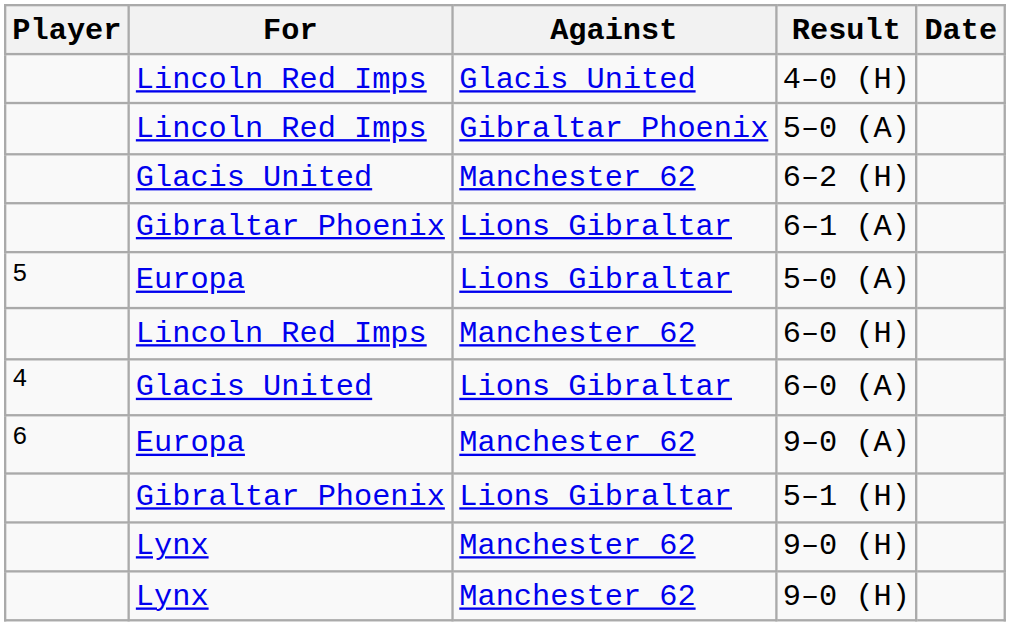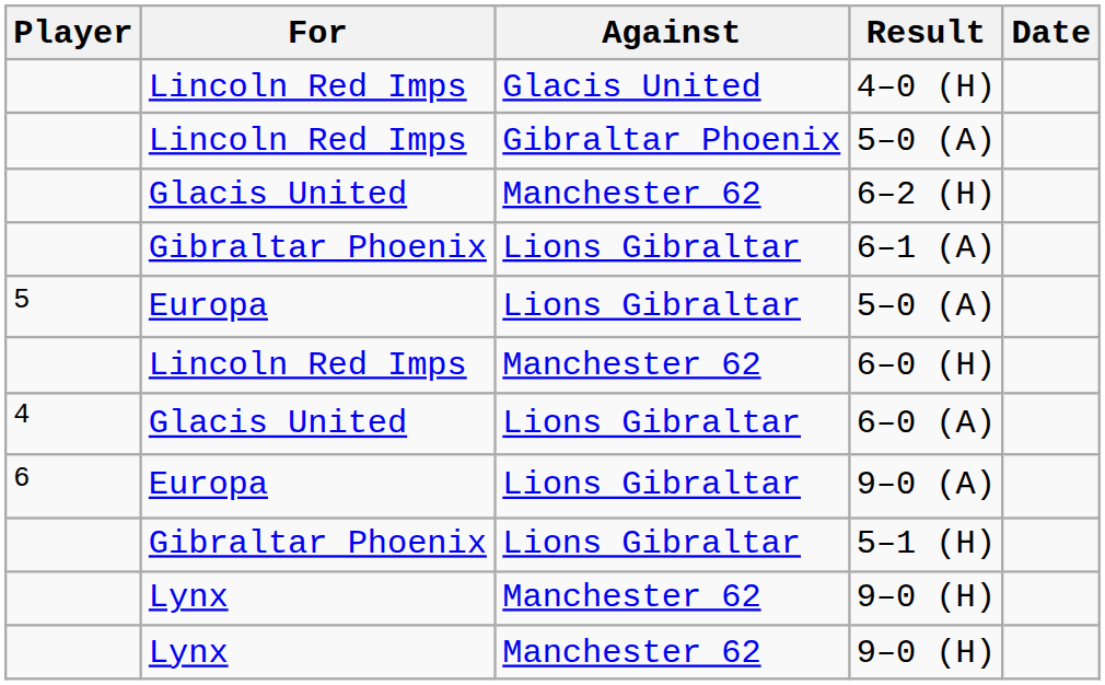9–0 (A) | Against: Manchester 62 -> Lions Gibraltar
